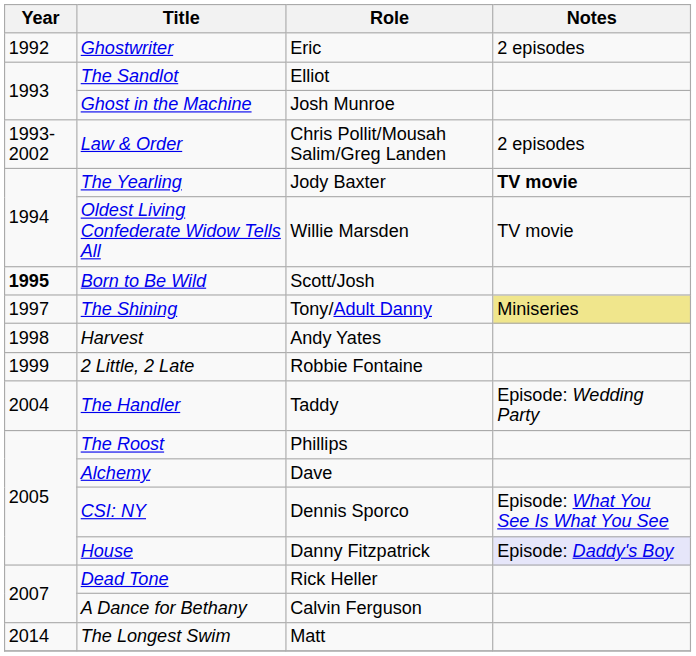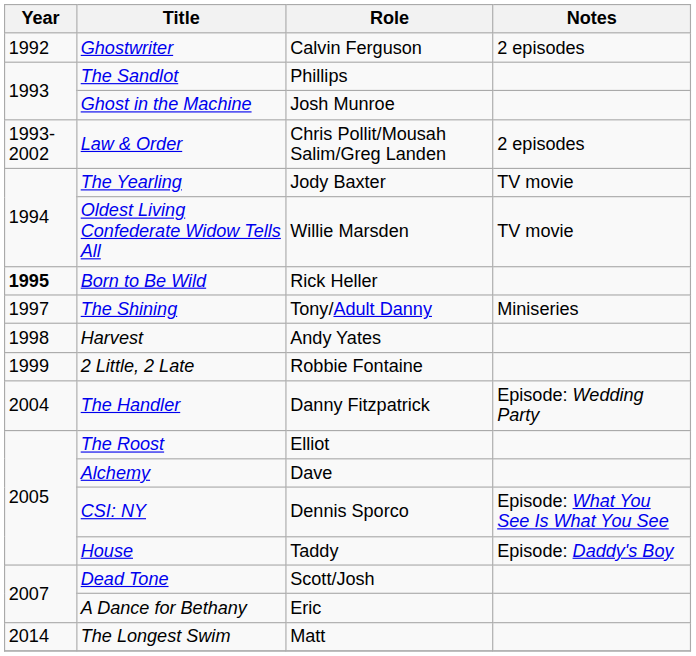Ghostwriter | Role: Eric -> Calvin Ferguson
The Sandlot | Role: Elliot -> Phillips
The Yearling | Notes: bold -> normal
Born to Be Wild | Role: Scott/Josh -> Rick Heller
The Shining | Notes: khaki background -> no background
The Handler | Role: Taddy -> Danny Fitzpatrick
The Roost | Role: Phillips -> Elliot
House | Role: Danny Fitzpatrick -> Taddy
House | Notes: lavender background -> no background
Dead Tone | Role: Rick Heller -> Scott/Josh
A Dance for Bethany | Role: Calvin Ferguson -> Eric
